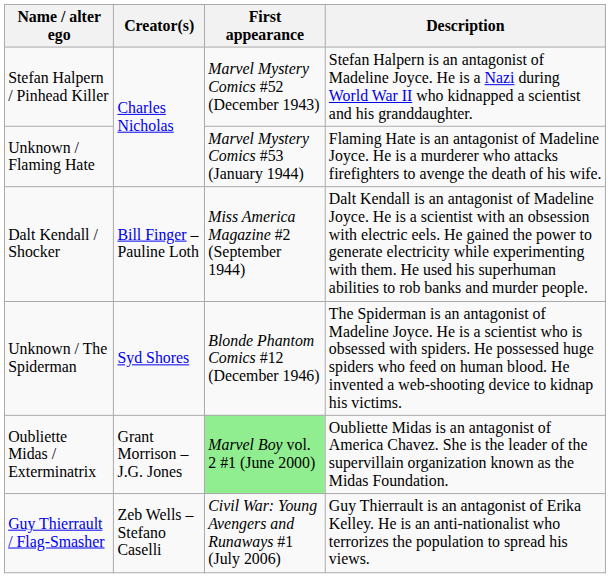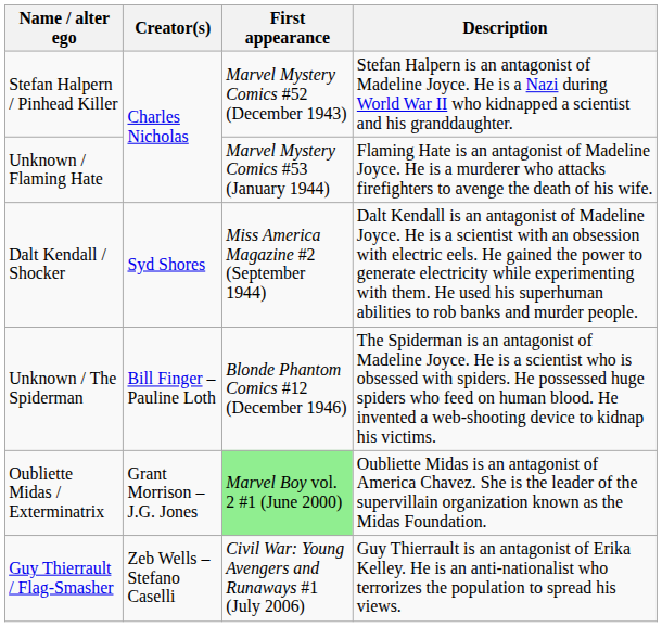Dalt Kendall / Shocker | Creator(s): Bill Finger – Pauline Loth -> Syd Shores
Unknown / The Spiderman | Creator(s): Syd Shores -> Bill Finger – Pauline Loth
